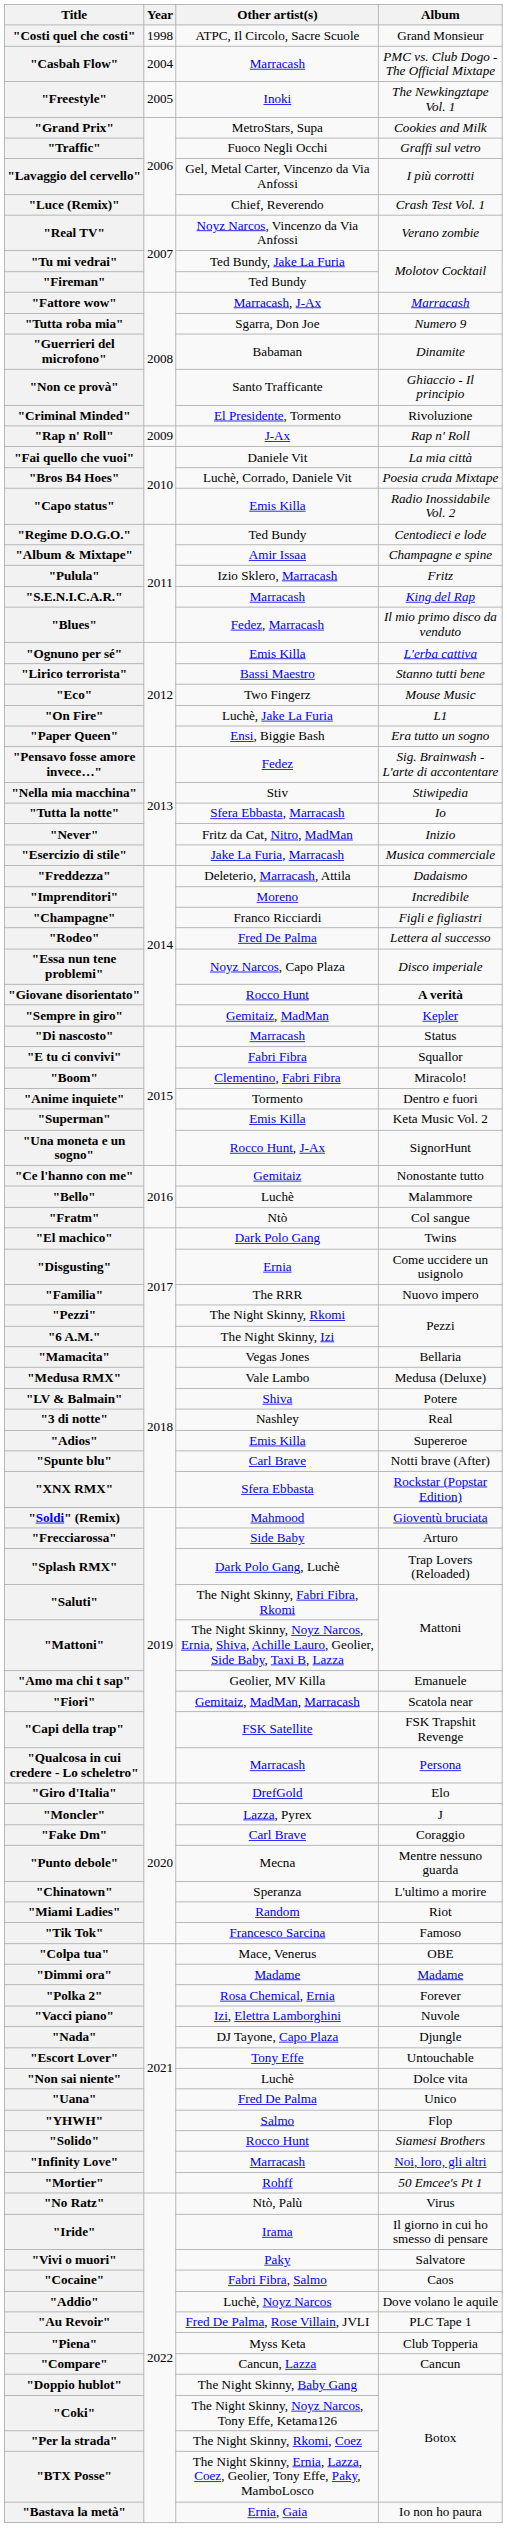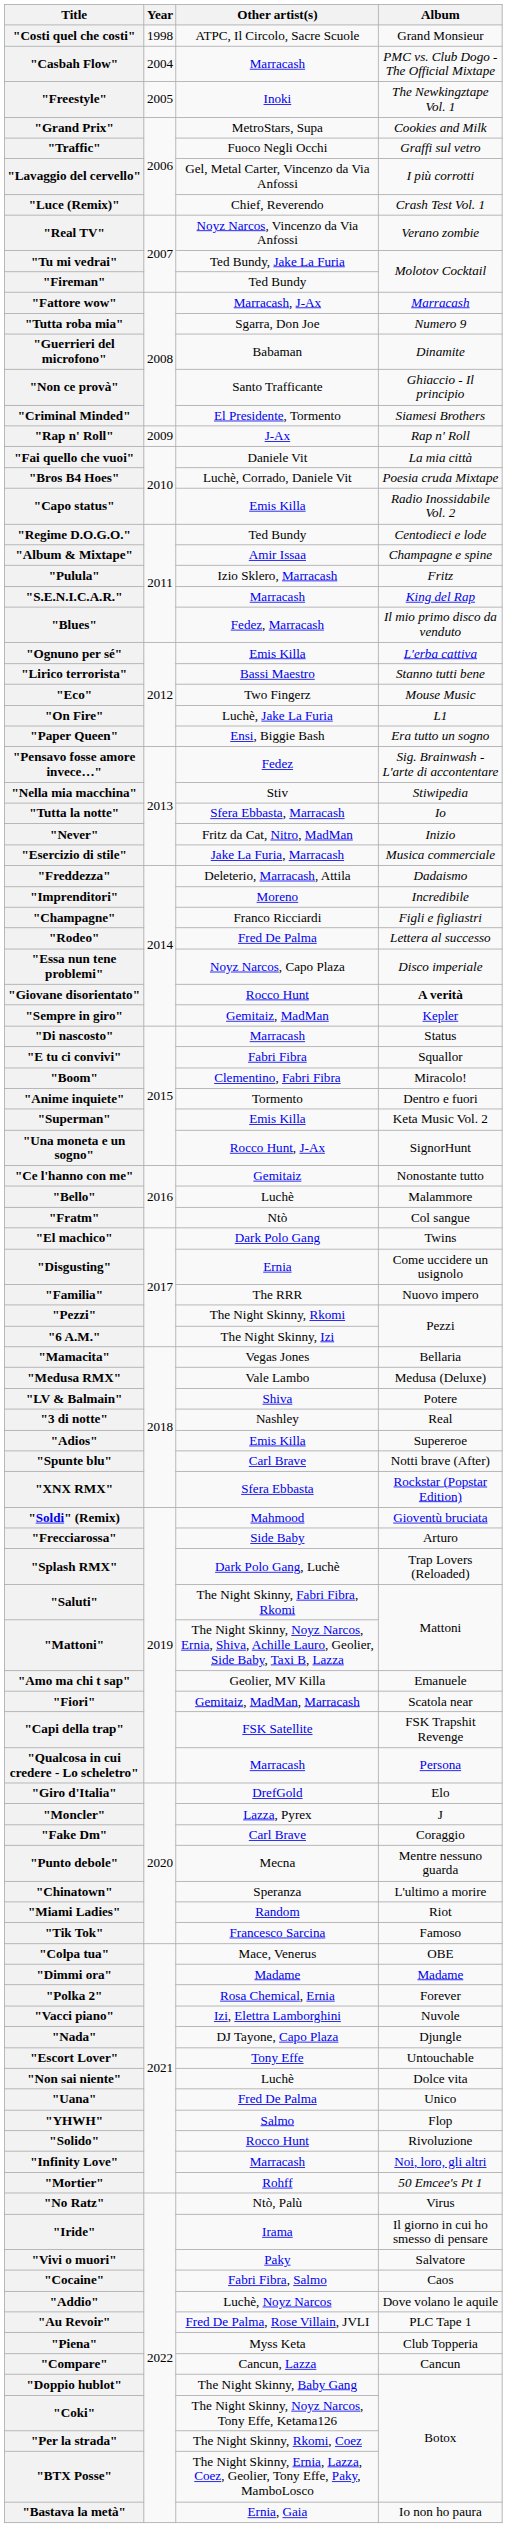"Criminal Minded" | Album: Rivoluzione -> Siamesi Brothers
"Solido" | Album: Siamesi Brothers -> Rivoluzione
